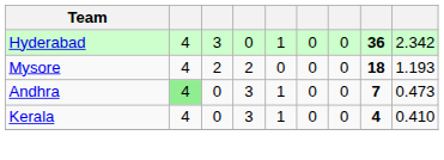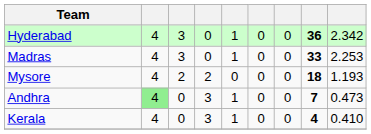+ row: Madras | 4 | 3 | 0 | 1 | 0 | 0 | 33 | 2.253
